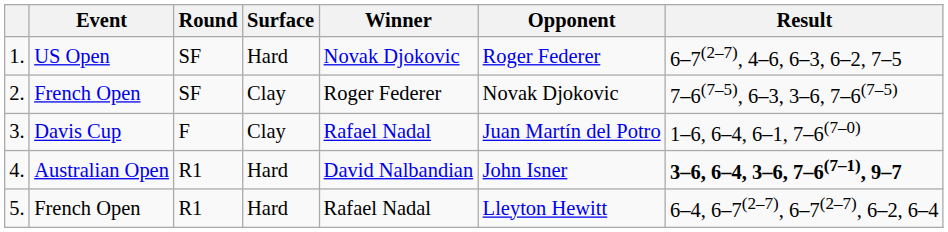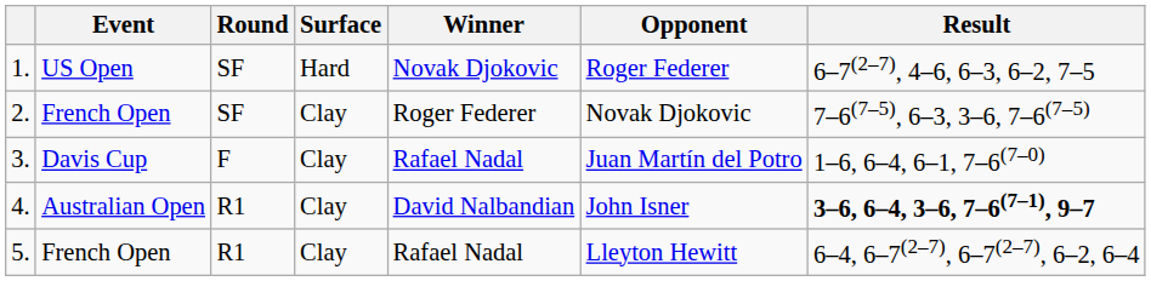4. | Surface: Hard -> Clay
5. | Surface: Hard -> Clay
